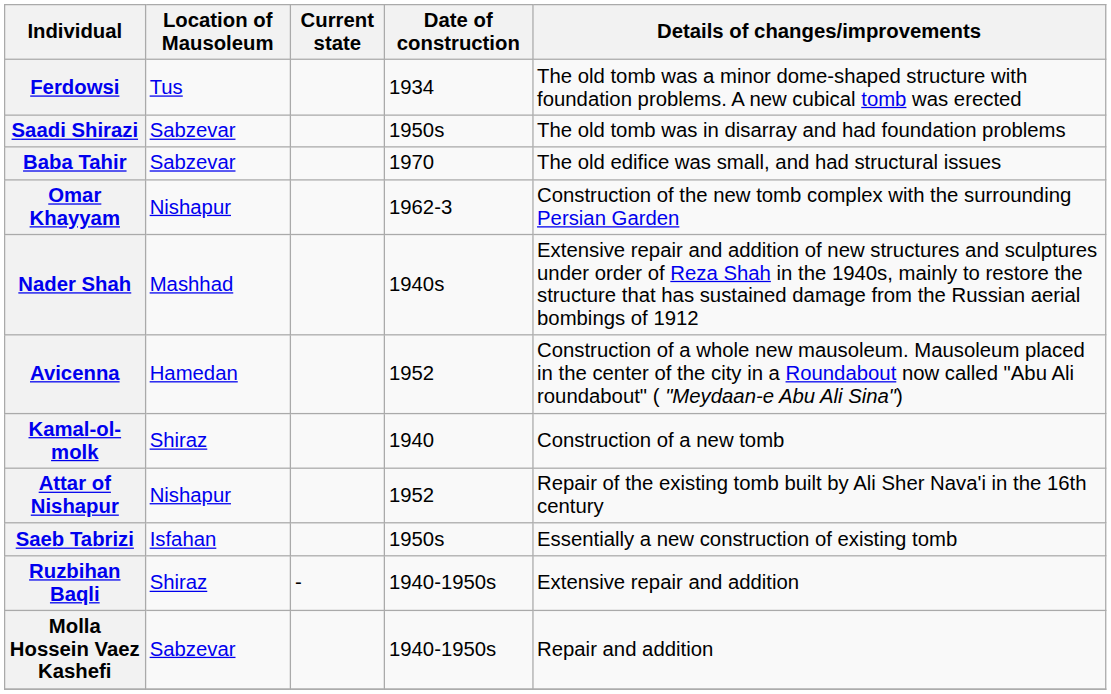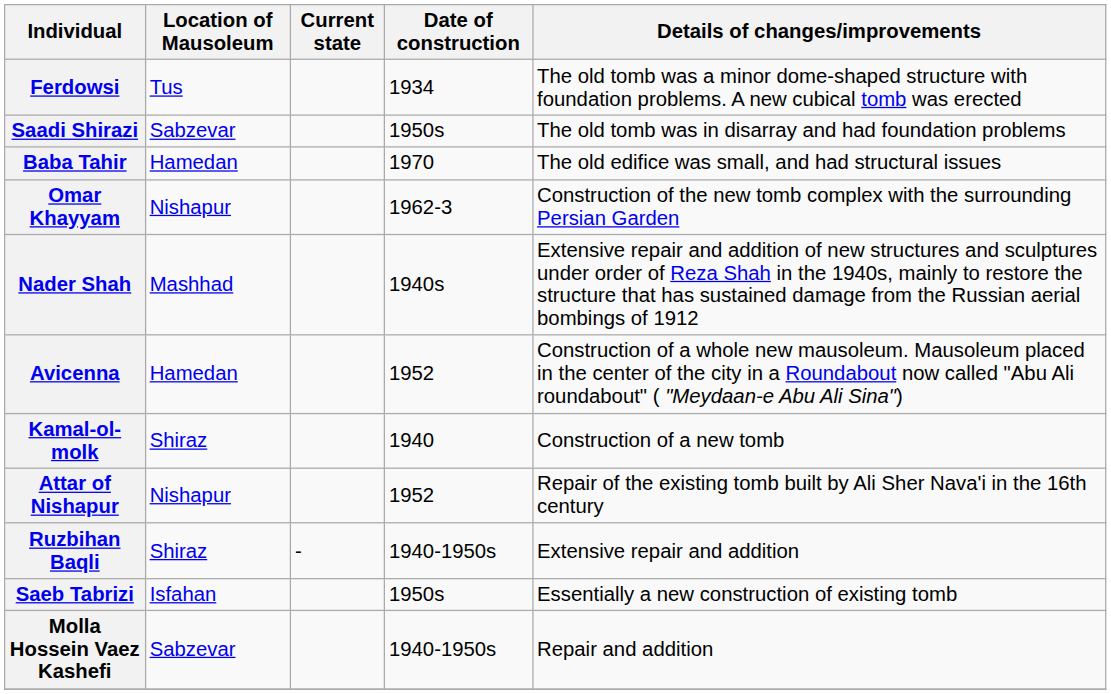Baba Tahir | Location of Mausoleum: Sabzevar -> Hamedan
rows swapped: Saeb Tabrizi <-> Ruzbihan Baqli
